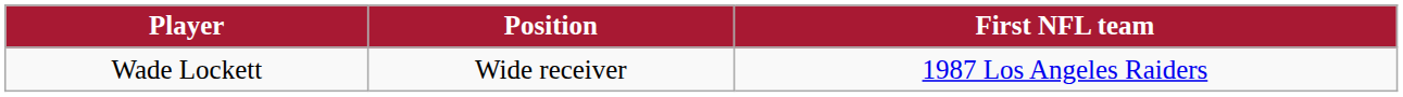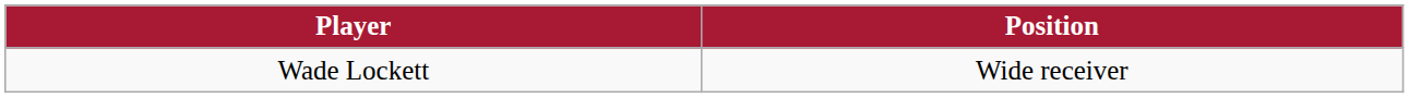- column: First NFL team | 1987 Los Angeles Raiders
